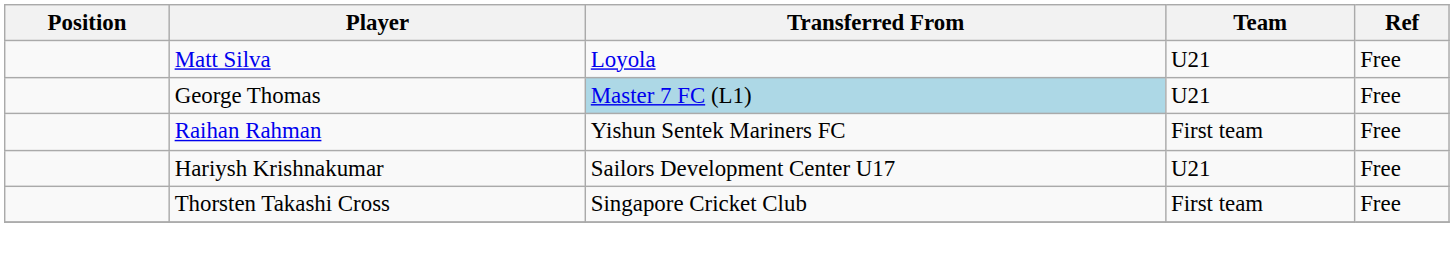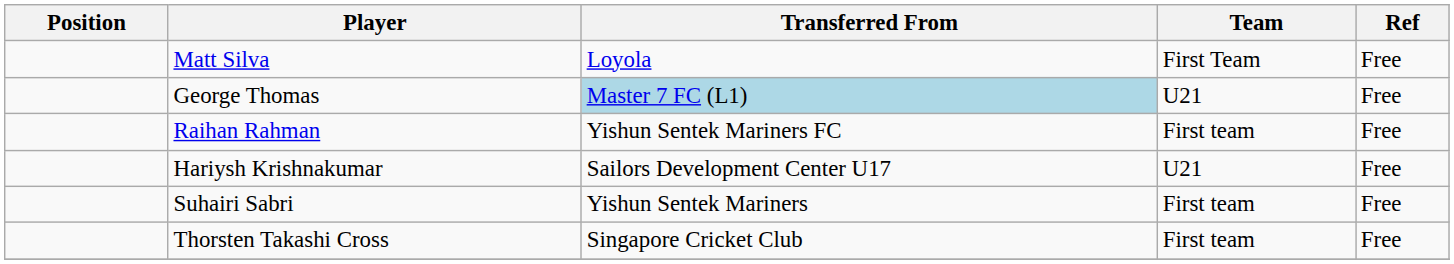Matt Silva | Team: U21 -> First Team
+ row: Suhairi Sabri | Yishun Sentek Mariners | First team | Free
